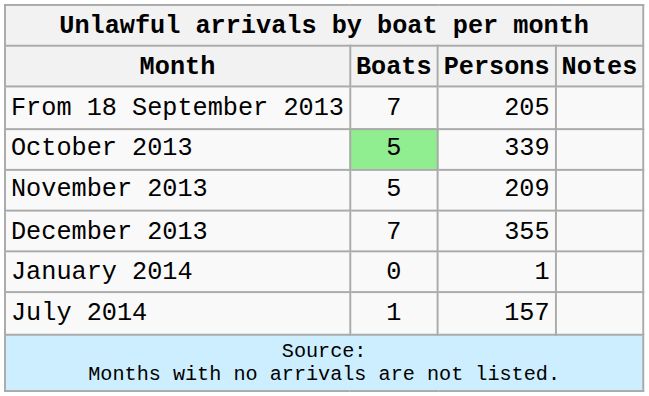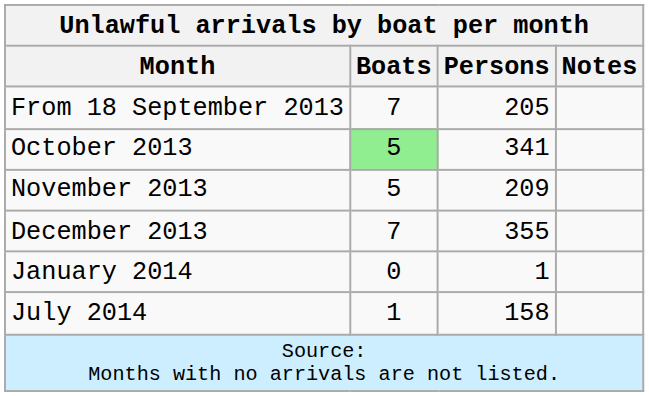October 2013 | Persons: 339 -> 341
July 2014 | Persons: 157 -> 158
